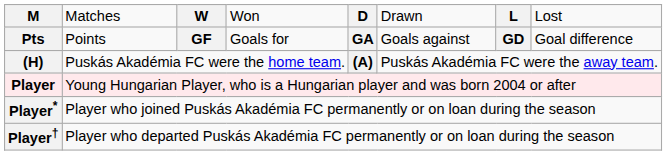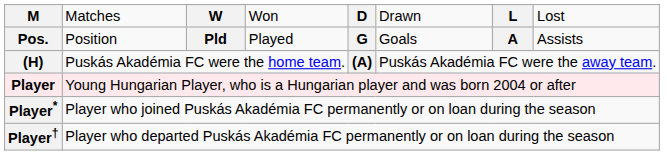- row: Pts | Points | GF | Goals for | GA | Goals against | GD | Goal difference
+ row: Pos. | Position | Pld | Played | G | Goals | A | Assists
